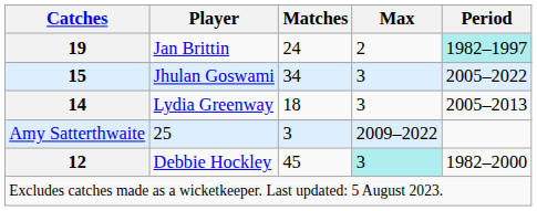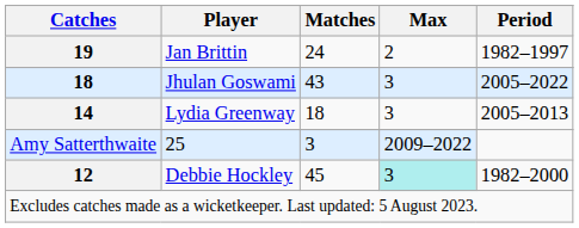Jan Brittin | Period: paleturquoise background -> no background
Jhulan Goswami | Catches: 15 -> 18
Jhulan Goswami | Matches: 34 -> 43
